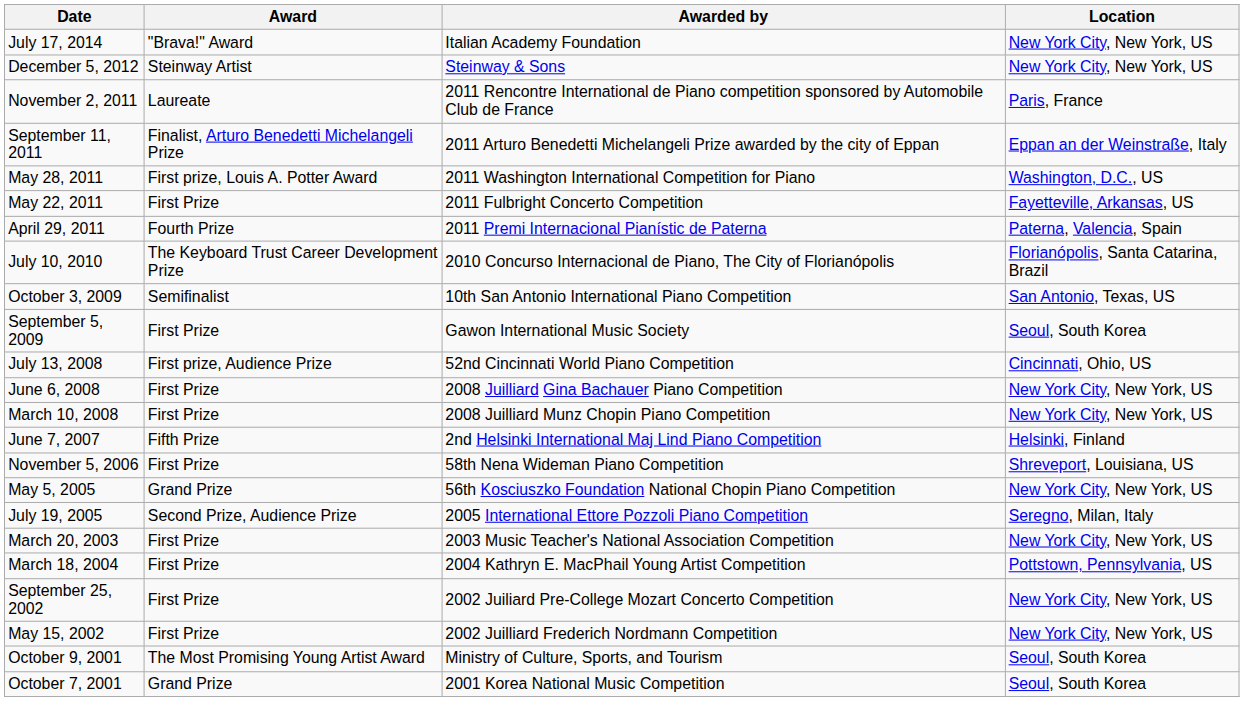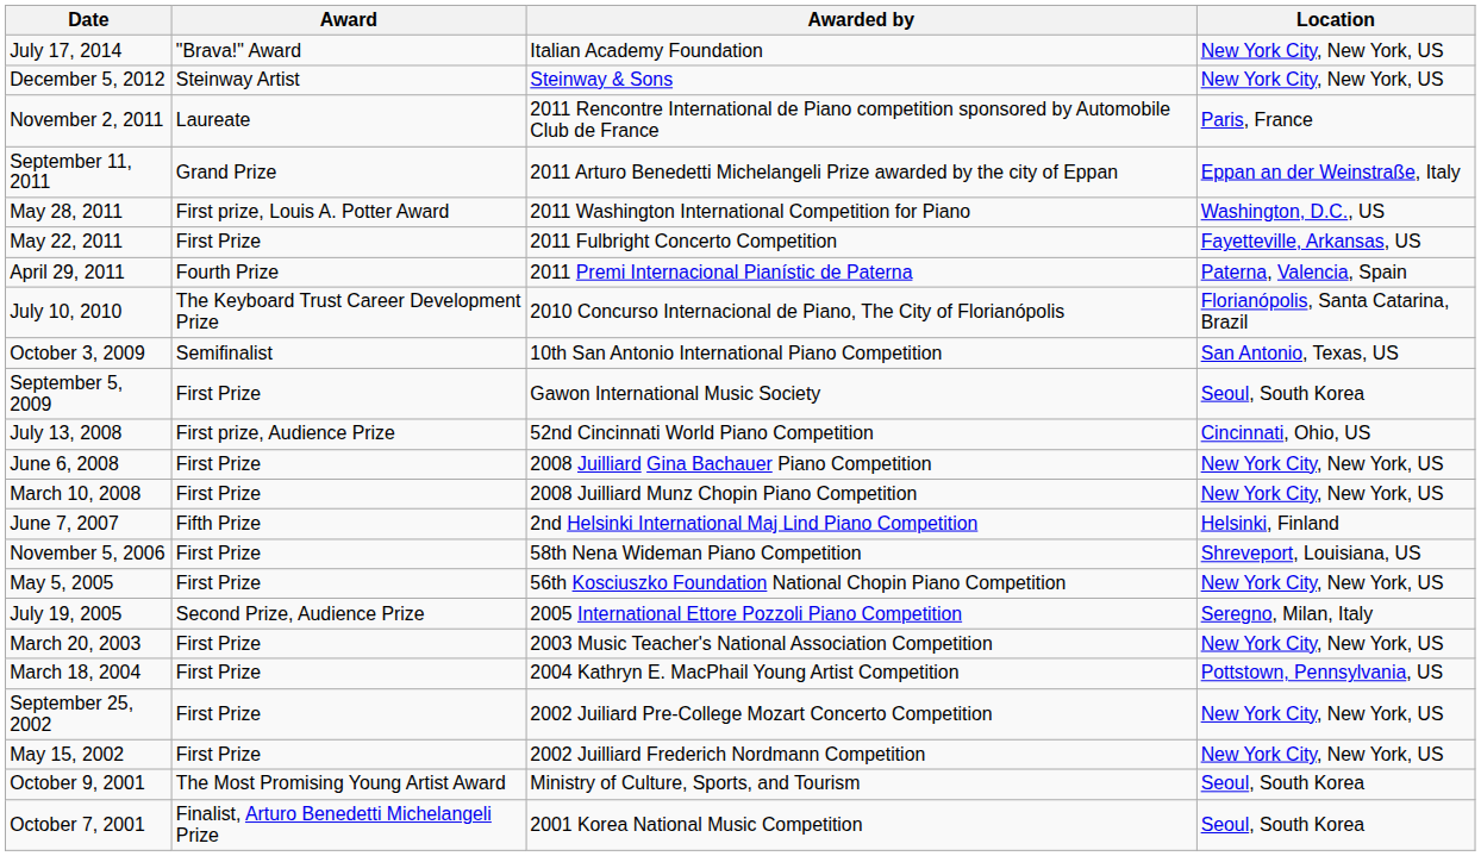September 11, 2011 | Award: Finalist, Arturo Benedetti Michelangeli Prize -> Grand Prize
May 5, 2005 | Award: Grand Prize -> First Prize
October 7, 2001 | Award: Grand Prize -> Finalist, Arturo Benedetti Michelangeli Prize
